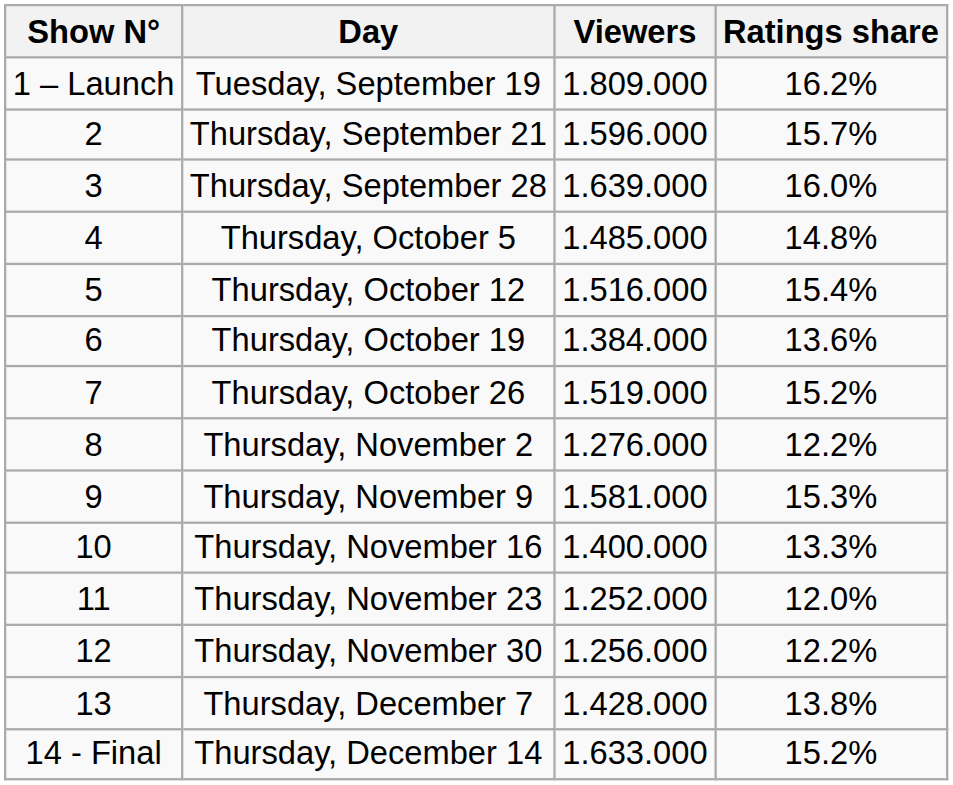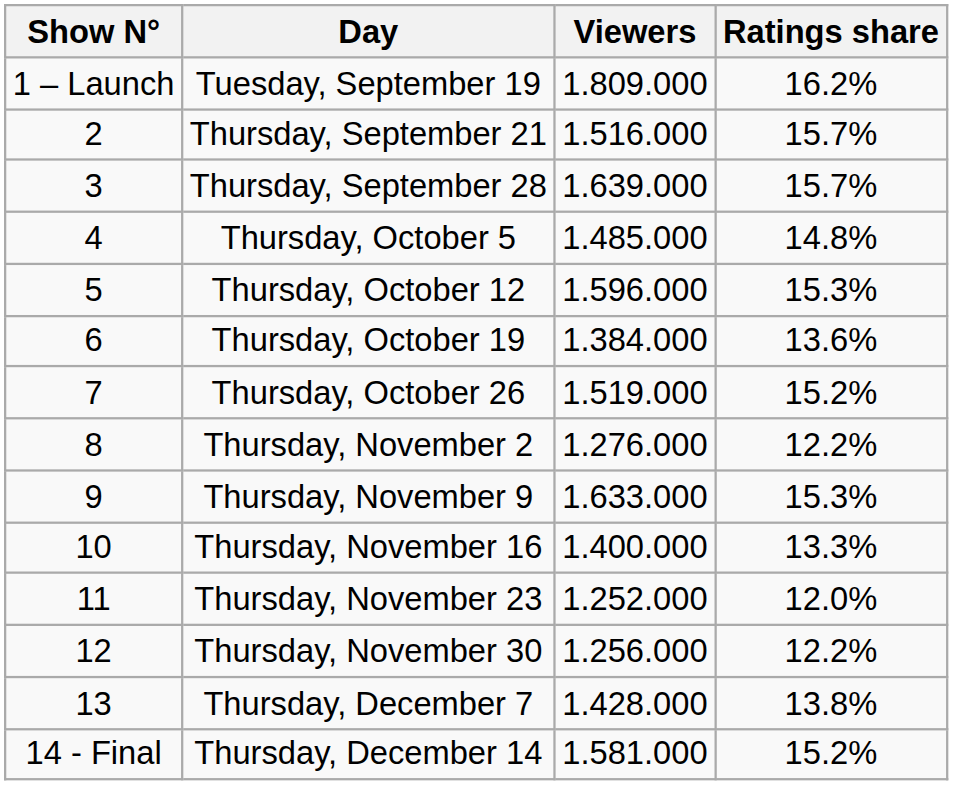Thursday, September 21 | Viewers: 1.596.000 -> 1.516.000
Thursday, September 28 | Ratings share: 16.0% -> 15.7%
Thursday, October 12 | Viewers: 1.516.000 -> 1.596.000
Thursday, October 12 | Ratings share: 15.4% -> 15.3%
Thursday, November 9 | Viewers: 1.581.000 -> 1.633.000
Thursday, December 14 | Viewers: 1.633.000 -> 1.581.000
